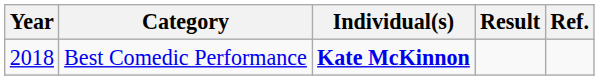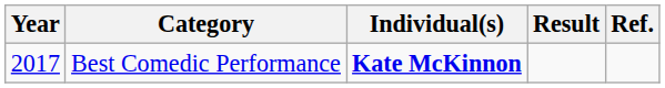Best Comedic Performance | Year: 2018 -> 2017
